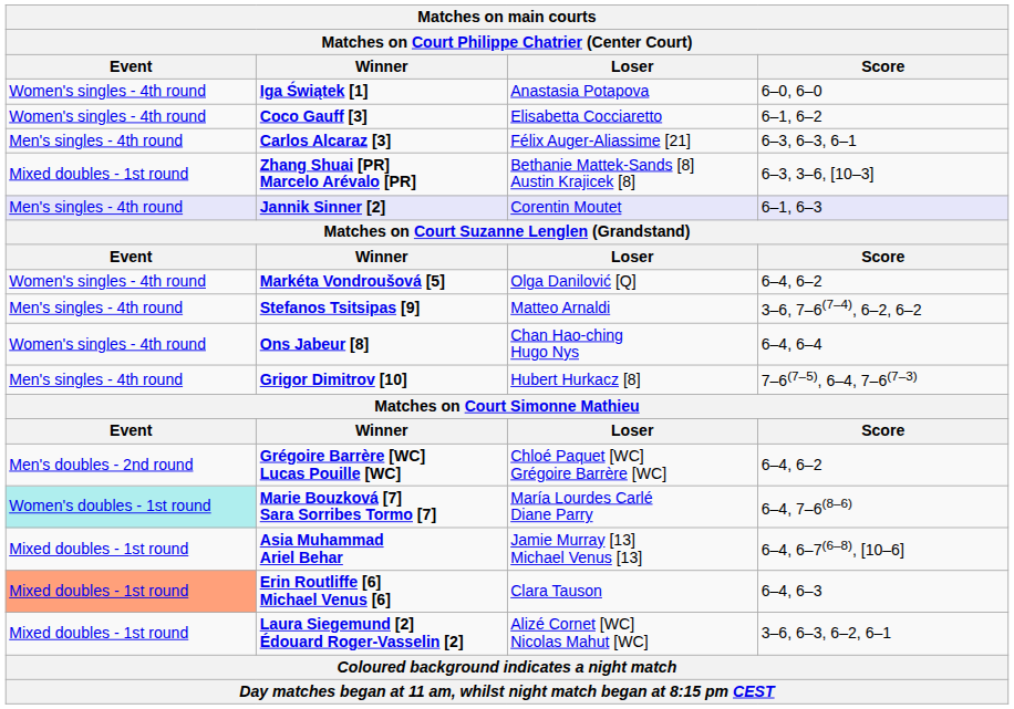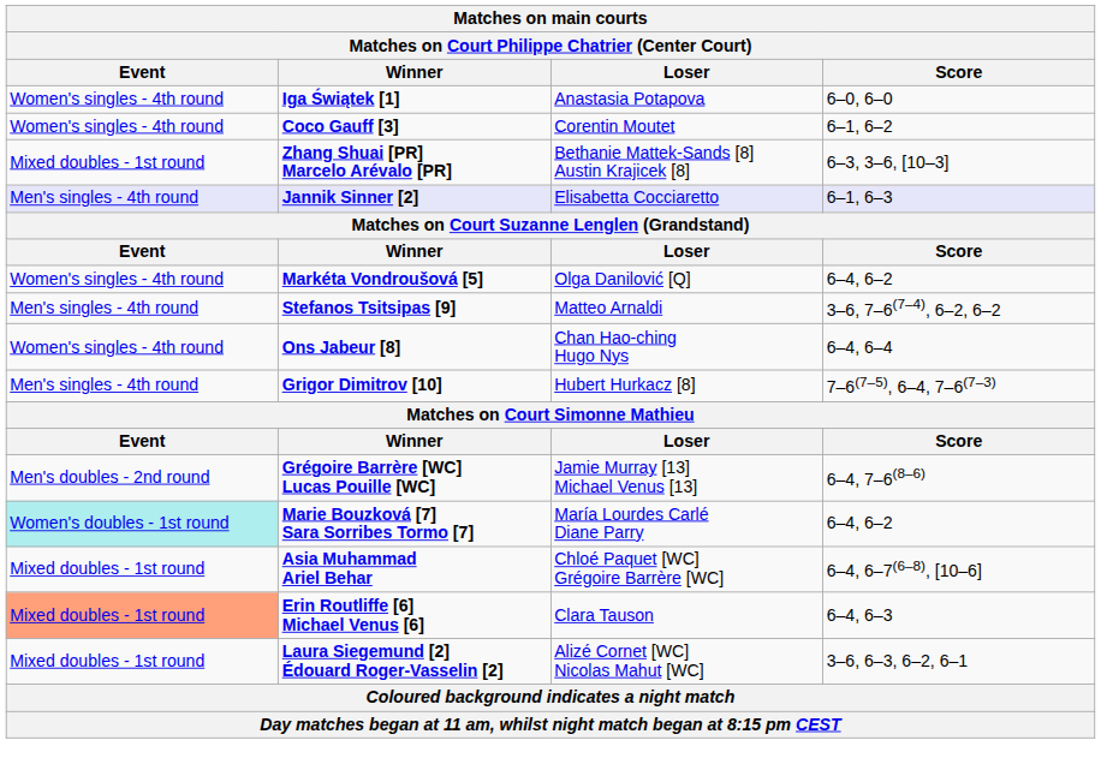Coco Gauff [3] | Loser: Elisabetta Cocciaretto -> Corentin Moutet
- row: Men's singles - 4th round | Carlos Alcaraz [3] | Félix Auger-Aliassime [21] | 6–3, 6–3, 6–1
Jannik Sinner [2] | Loser: Corentin Moutet -> Elisabetta Cocciaretto
Grégoire Barrère [WC] Lucas Pouille [WC] | Loser: Chloé Paquet [WC] Grégoire Barrère [WC] -> Jamie Murray [13] Michael Venus [13]
Grégoire Barrère [WC] Lucas Pouille [WC] | Score: 6–4, 6–2 -> 6–4, 7–6(8–6)
Marie Bouzková [7] Sara Sorribes Tormo [7] | Score: 6–4, 7–6(8–6) -> 6–4, 6–2
Asia Muhammad Ariel Behar | Loser: Jamie Murray [13] Michael Venus [13] -> Chloé Paquet [WC] Grégoire Barrère [WC]
